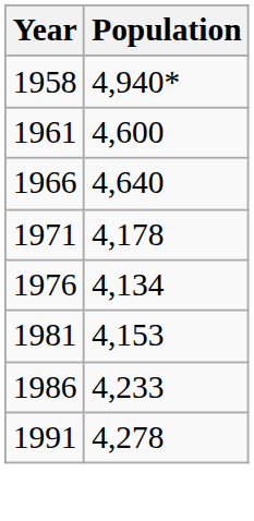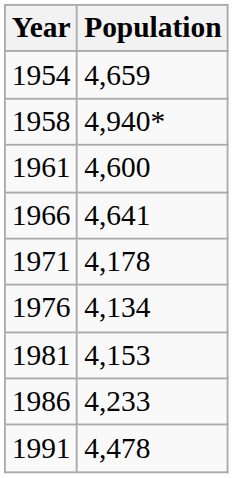+ row: 1954 | 4,659
1966 | Population: 4,640 -> 4,641
1991 | Population: 4,278 -> 4,478
